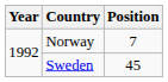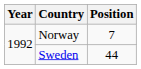Sweden | Position: 45 -> 44
